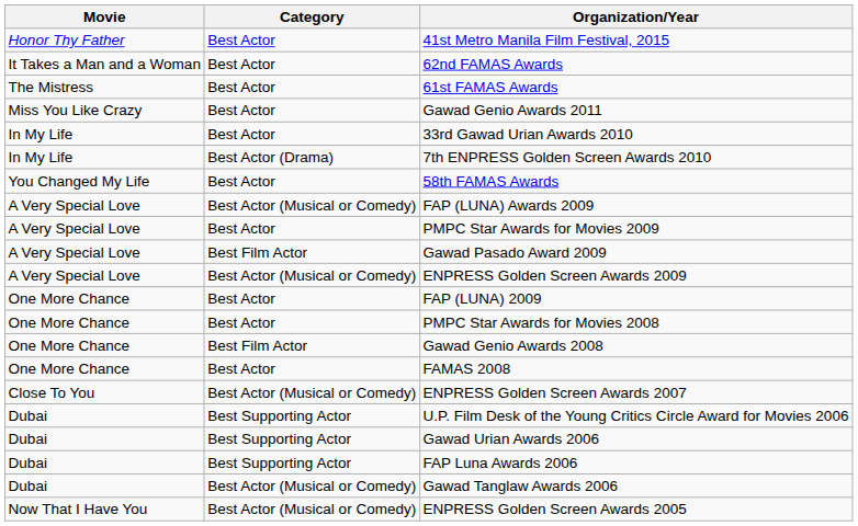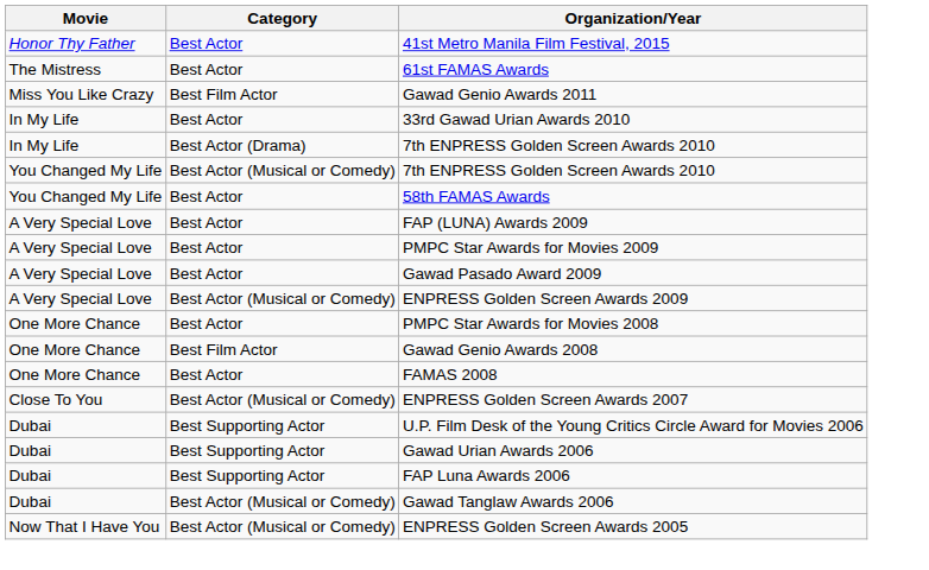- row: It Takes a Man and a Woman | Best Actor | 62nd FAMAS Awards
Gawad Genio Awards 2011 | Category: Best Actor -> Best Film Actor
+ row: You Changed My Life | Best Actor (Musical or Comedy) | 7th ENPRESS Golden Screen Awards 2010
FAP (LUNA) Awards 2009 | Category: Best Actor (Musical or Comedy) -> Best Actor
Gawad Pasado Award 2009 | Category: Best Film Actor -> Best Actor
- row: One More Chance | Best Actor | FAP (LUNA) 2009
